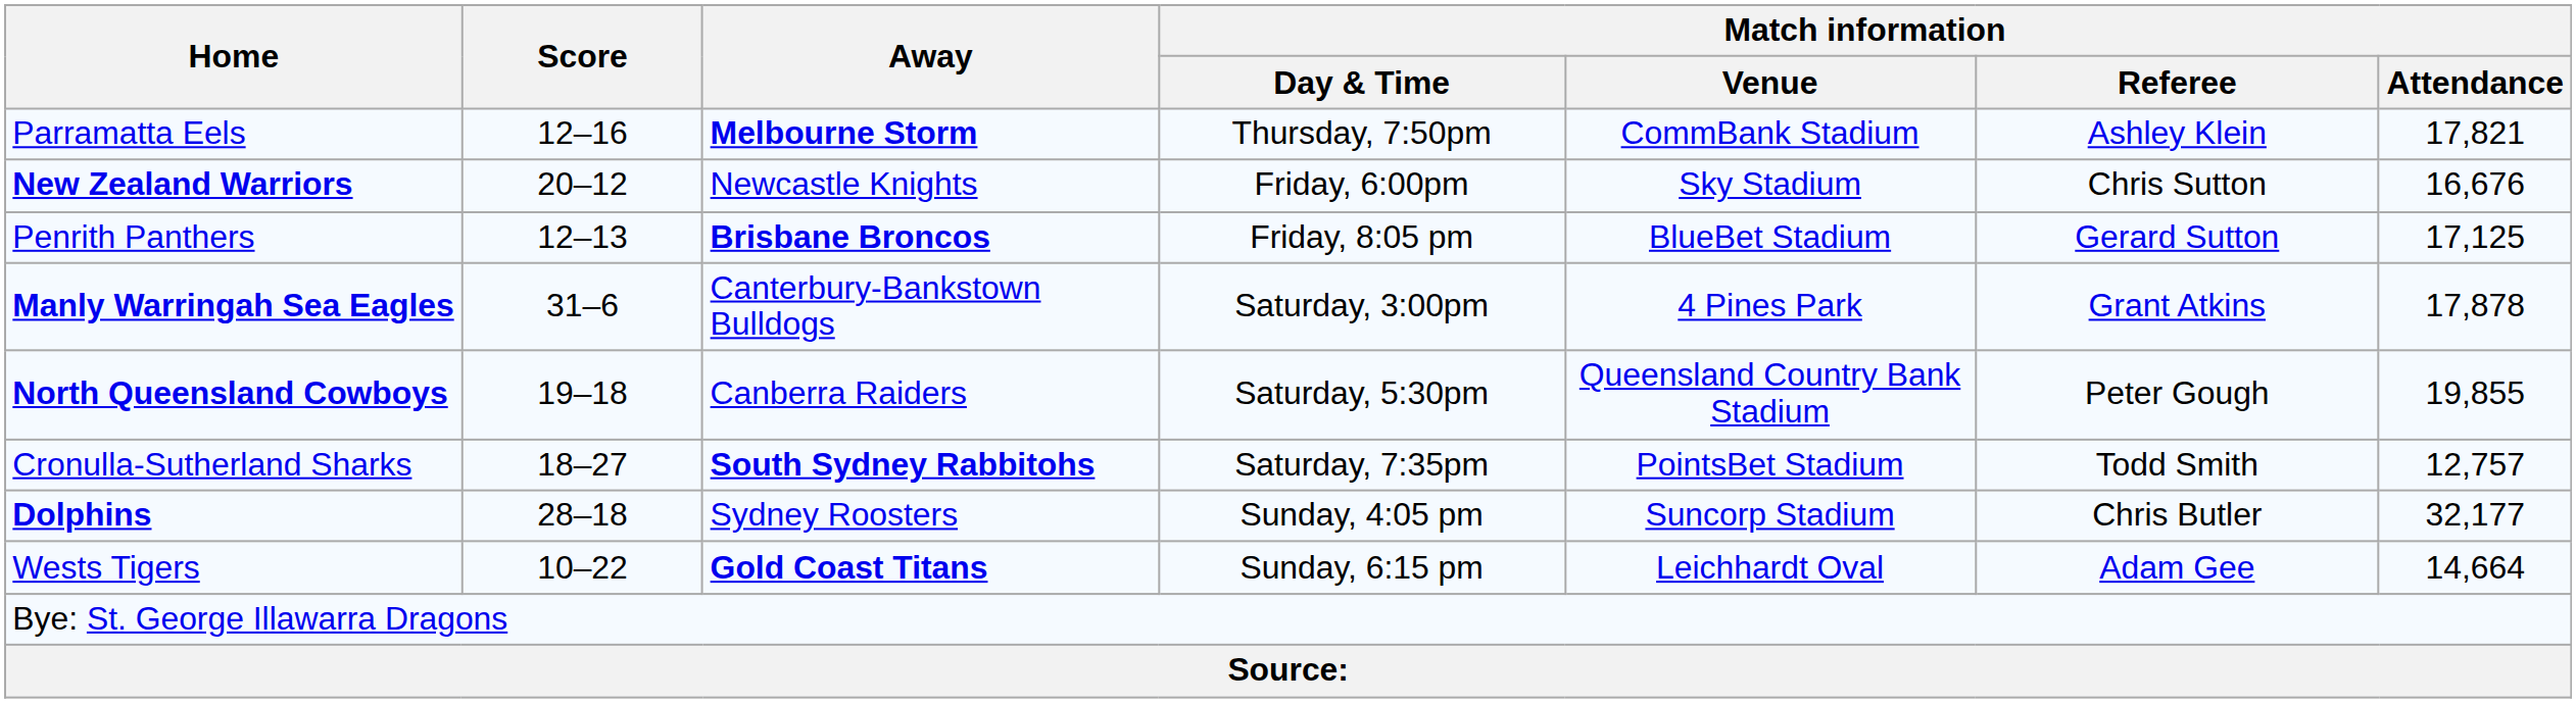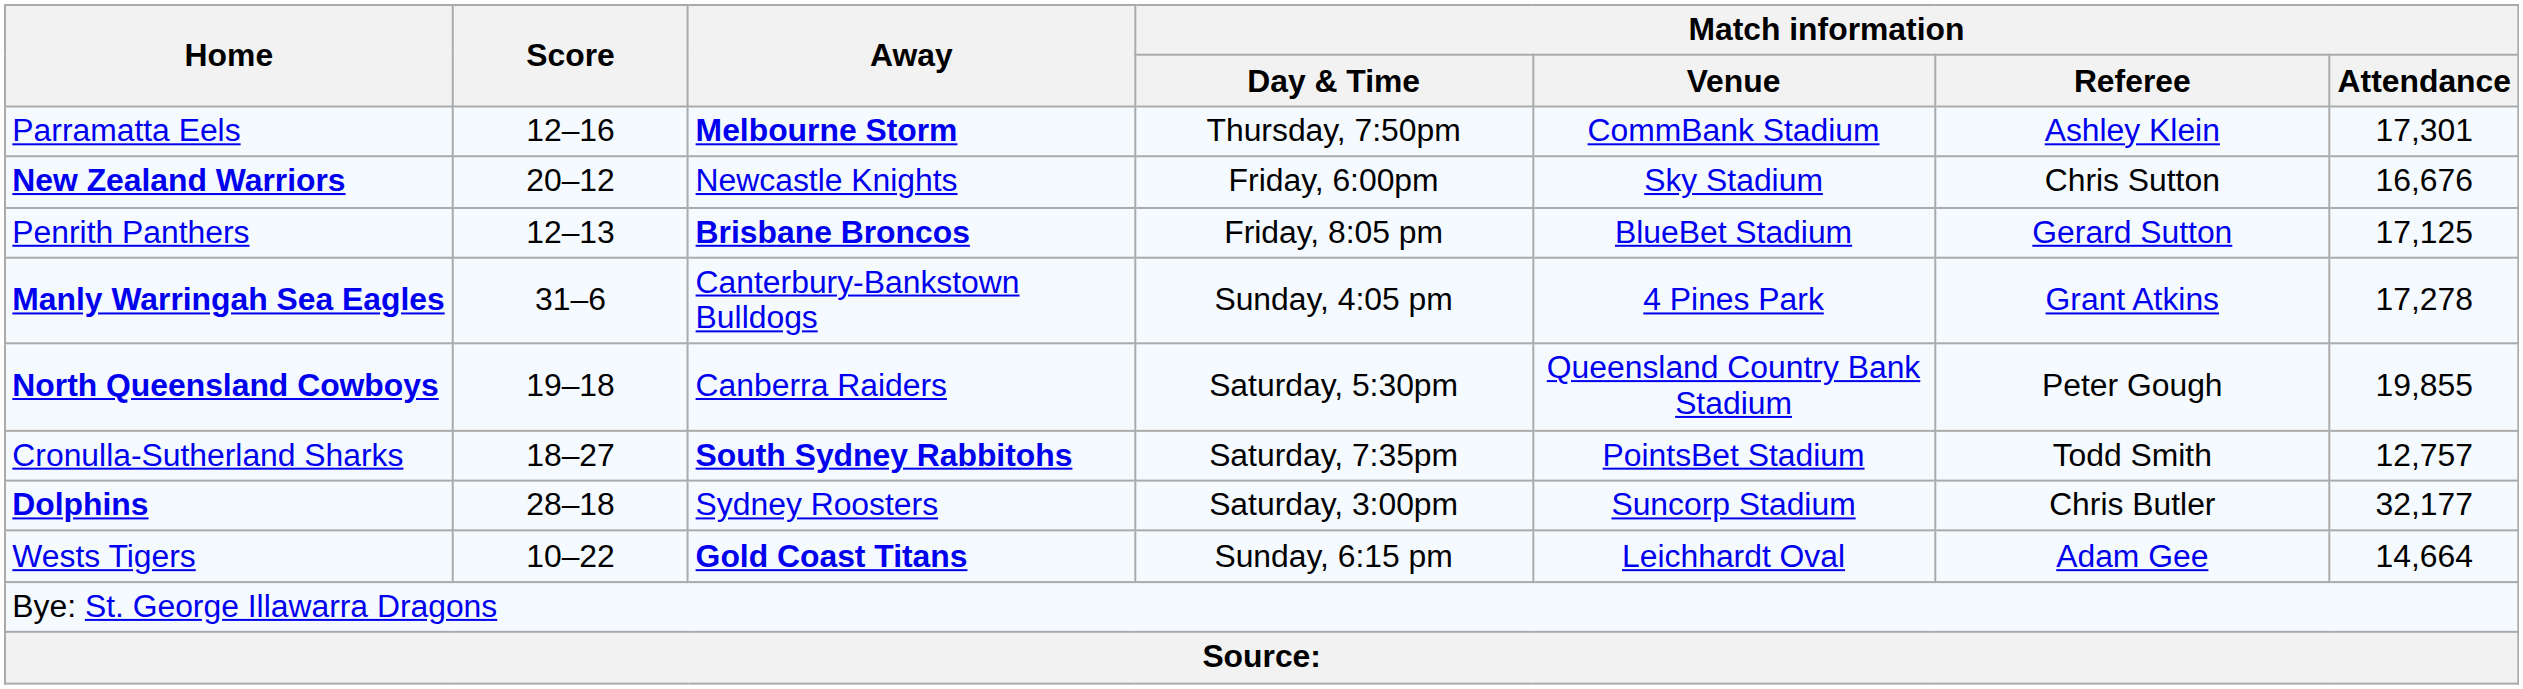Parramatta Eels | Match information / Attendance: 17,821 -> 17,301
Manly Warringah Sea Eagles | Match information / Day & Time: Saturday, 3:00pm -> Sunday, 4:05 pm
Manly Warringah Sea Eagles | Match information / Attendance: 17,878 -> 17,278
Dolphins | Match information / Day & Time: Sunday, 4:05 pm -> Saturday, 3:00pm
